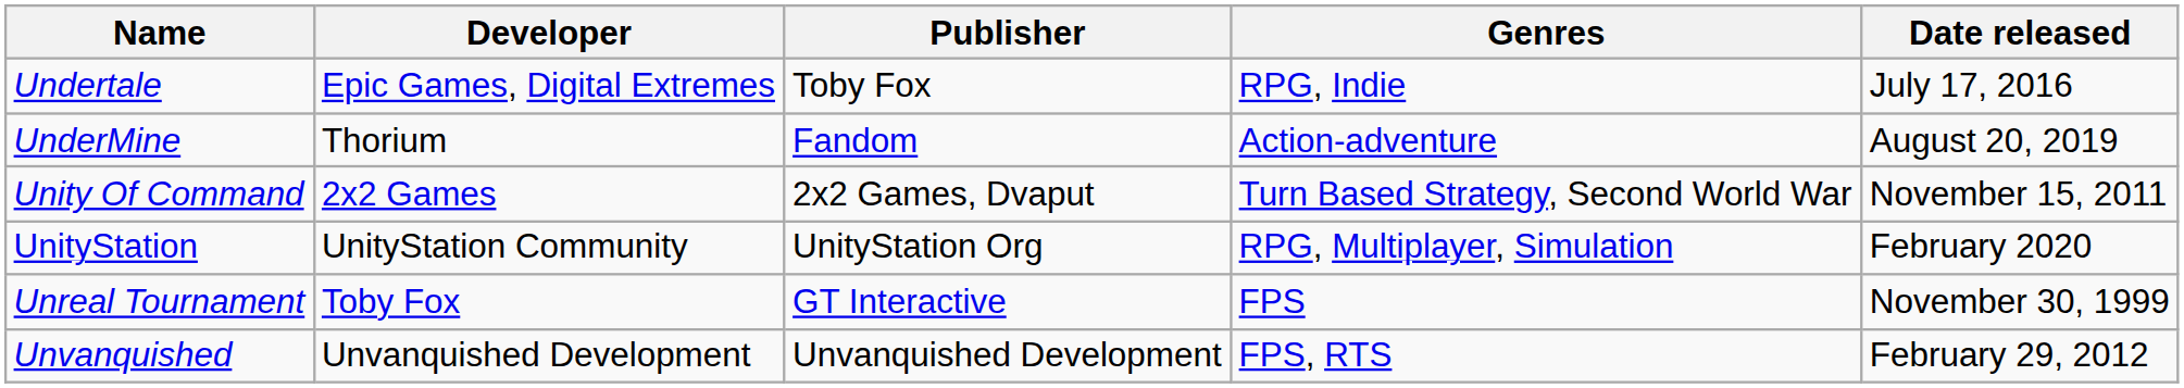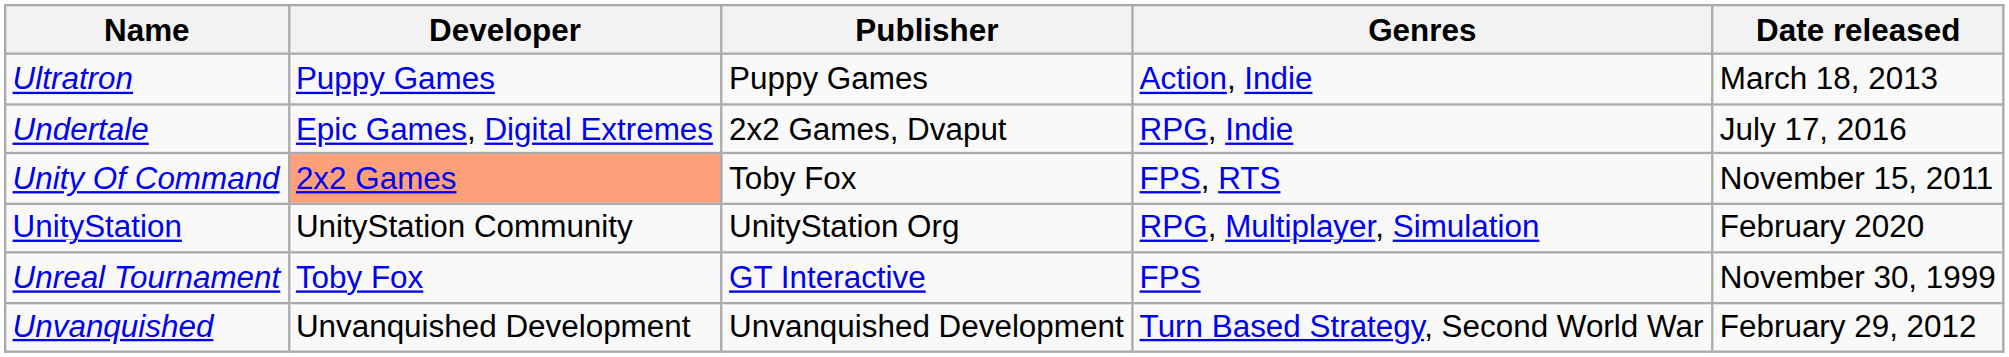+ row: Ultratron | Puppy Games | Puppy Games | Action, Indie | March 18, 2013
Undertale | Publisher: Toby Fox -> 2x2 Games, Dvaput
- row: UnderMine | Thorium | Fandom | Action-adventure | August 20, 2019
Unity Of Command | Developer: no background -> lightsalmon background
Unity Of Command | Publisher: 2x2 Games, Dvaput -> Toby Fox
Unity Of Command | Genres: Turn Based Strategy, Second World War -> FPS, RTS
Unvanquished | Genres: FPS, RTS -> Turn Based Strategy, Second World War
